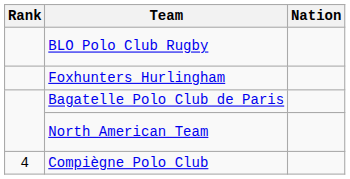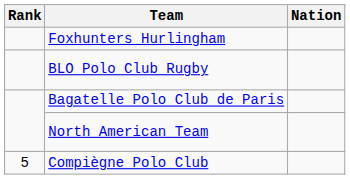rows swapped: Foxhunters Hurlingham <-> BLO Polo Club Rugby
Compiègne Polo Club | Rank: 4 -> 5
